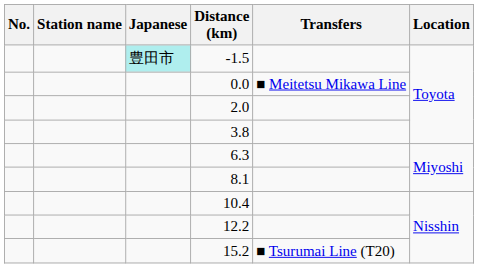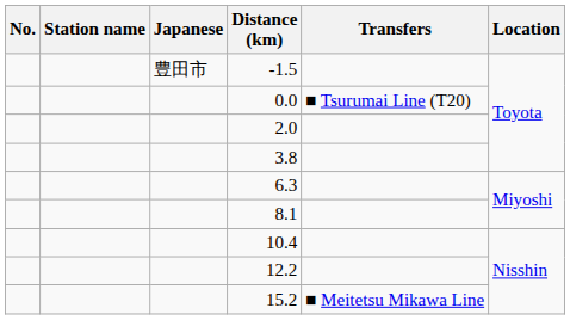-1.5 | Japanese: paleturquoise background -> no background
0.0 | Transfers: ■ Meitetsu Mikawa Line -> ■ Tsurumai Line (T20)
15.2 | Transfers: ■ Tsurumai Line (T20) -> ■ Meitetsu Mikawa Line
